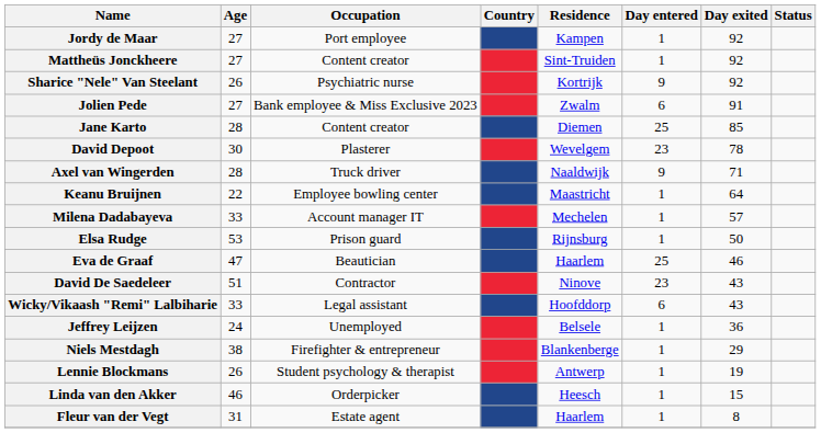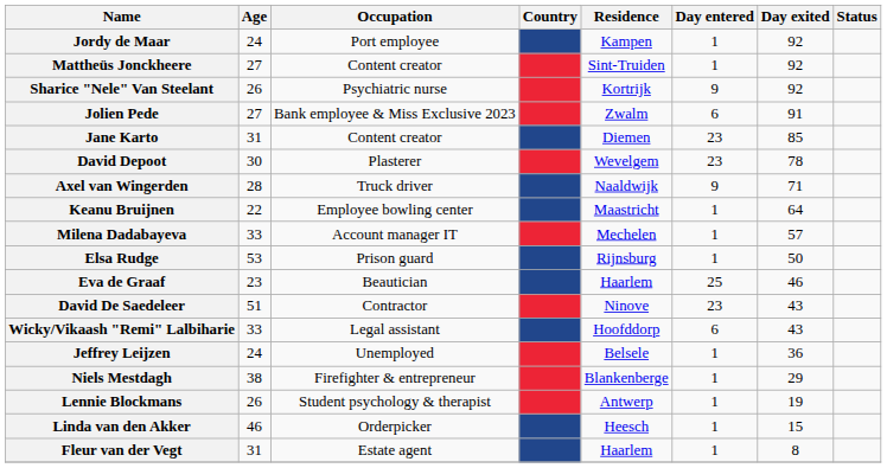Jordy de Maar | Age: 27 -> 24
Jane Karto | Age: 28 -> 31
Jane Karto | Day entered: 25 -> 23
Eva de Graaf | Age: 47 -> 23
